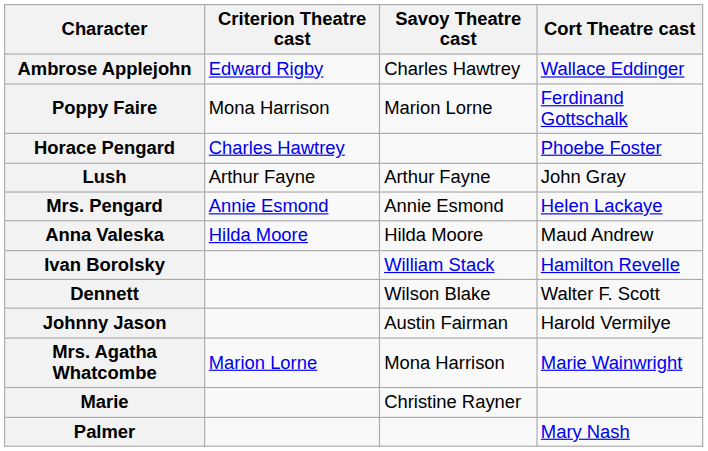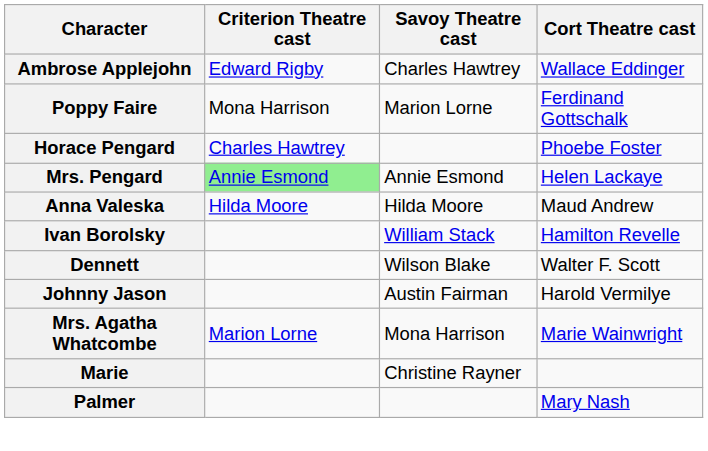- row: Lush | Arthur Fayne | Arthur Fayne | John Gray
Mrs. Pengard | Criterion Theatre cast: no background -> lightgreen background
